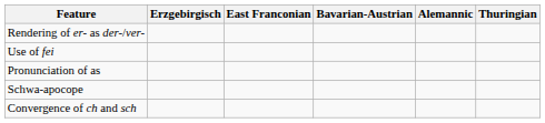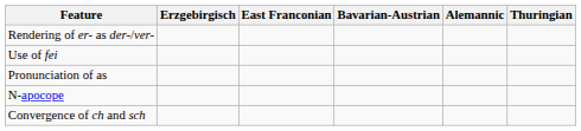+ row: N-apocope
- row: Schwa-apocope
